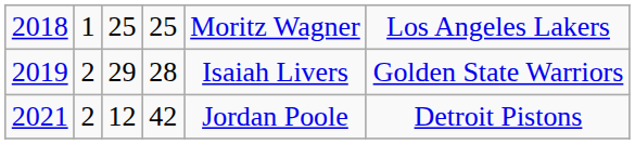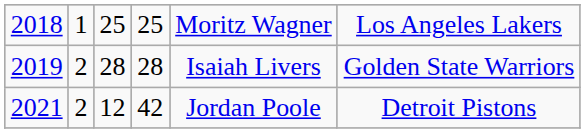2019 | column 3: 29 -> 28
